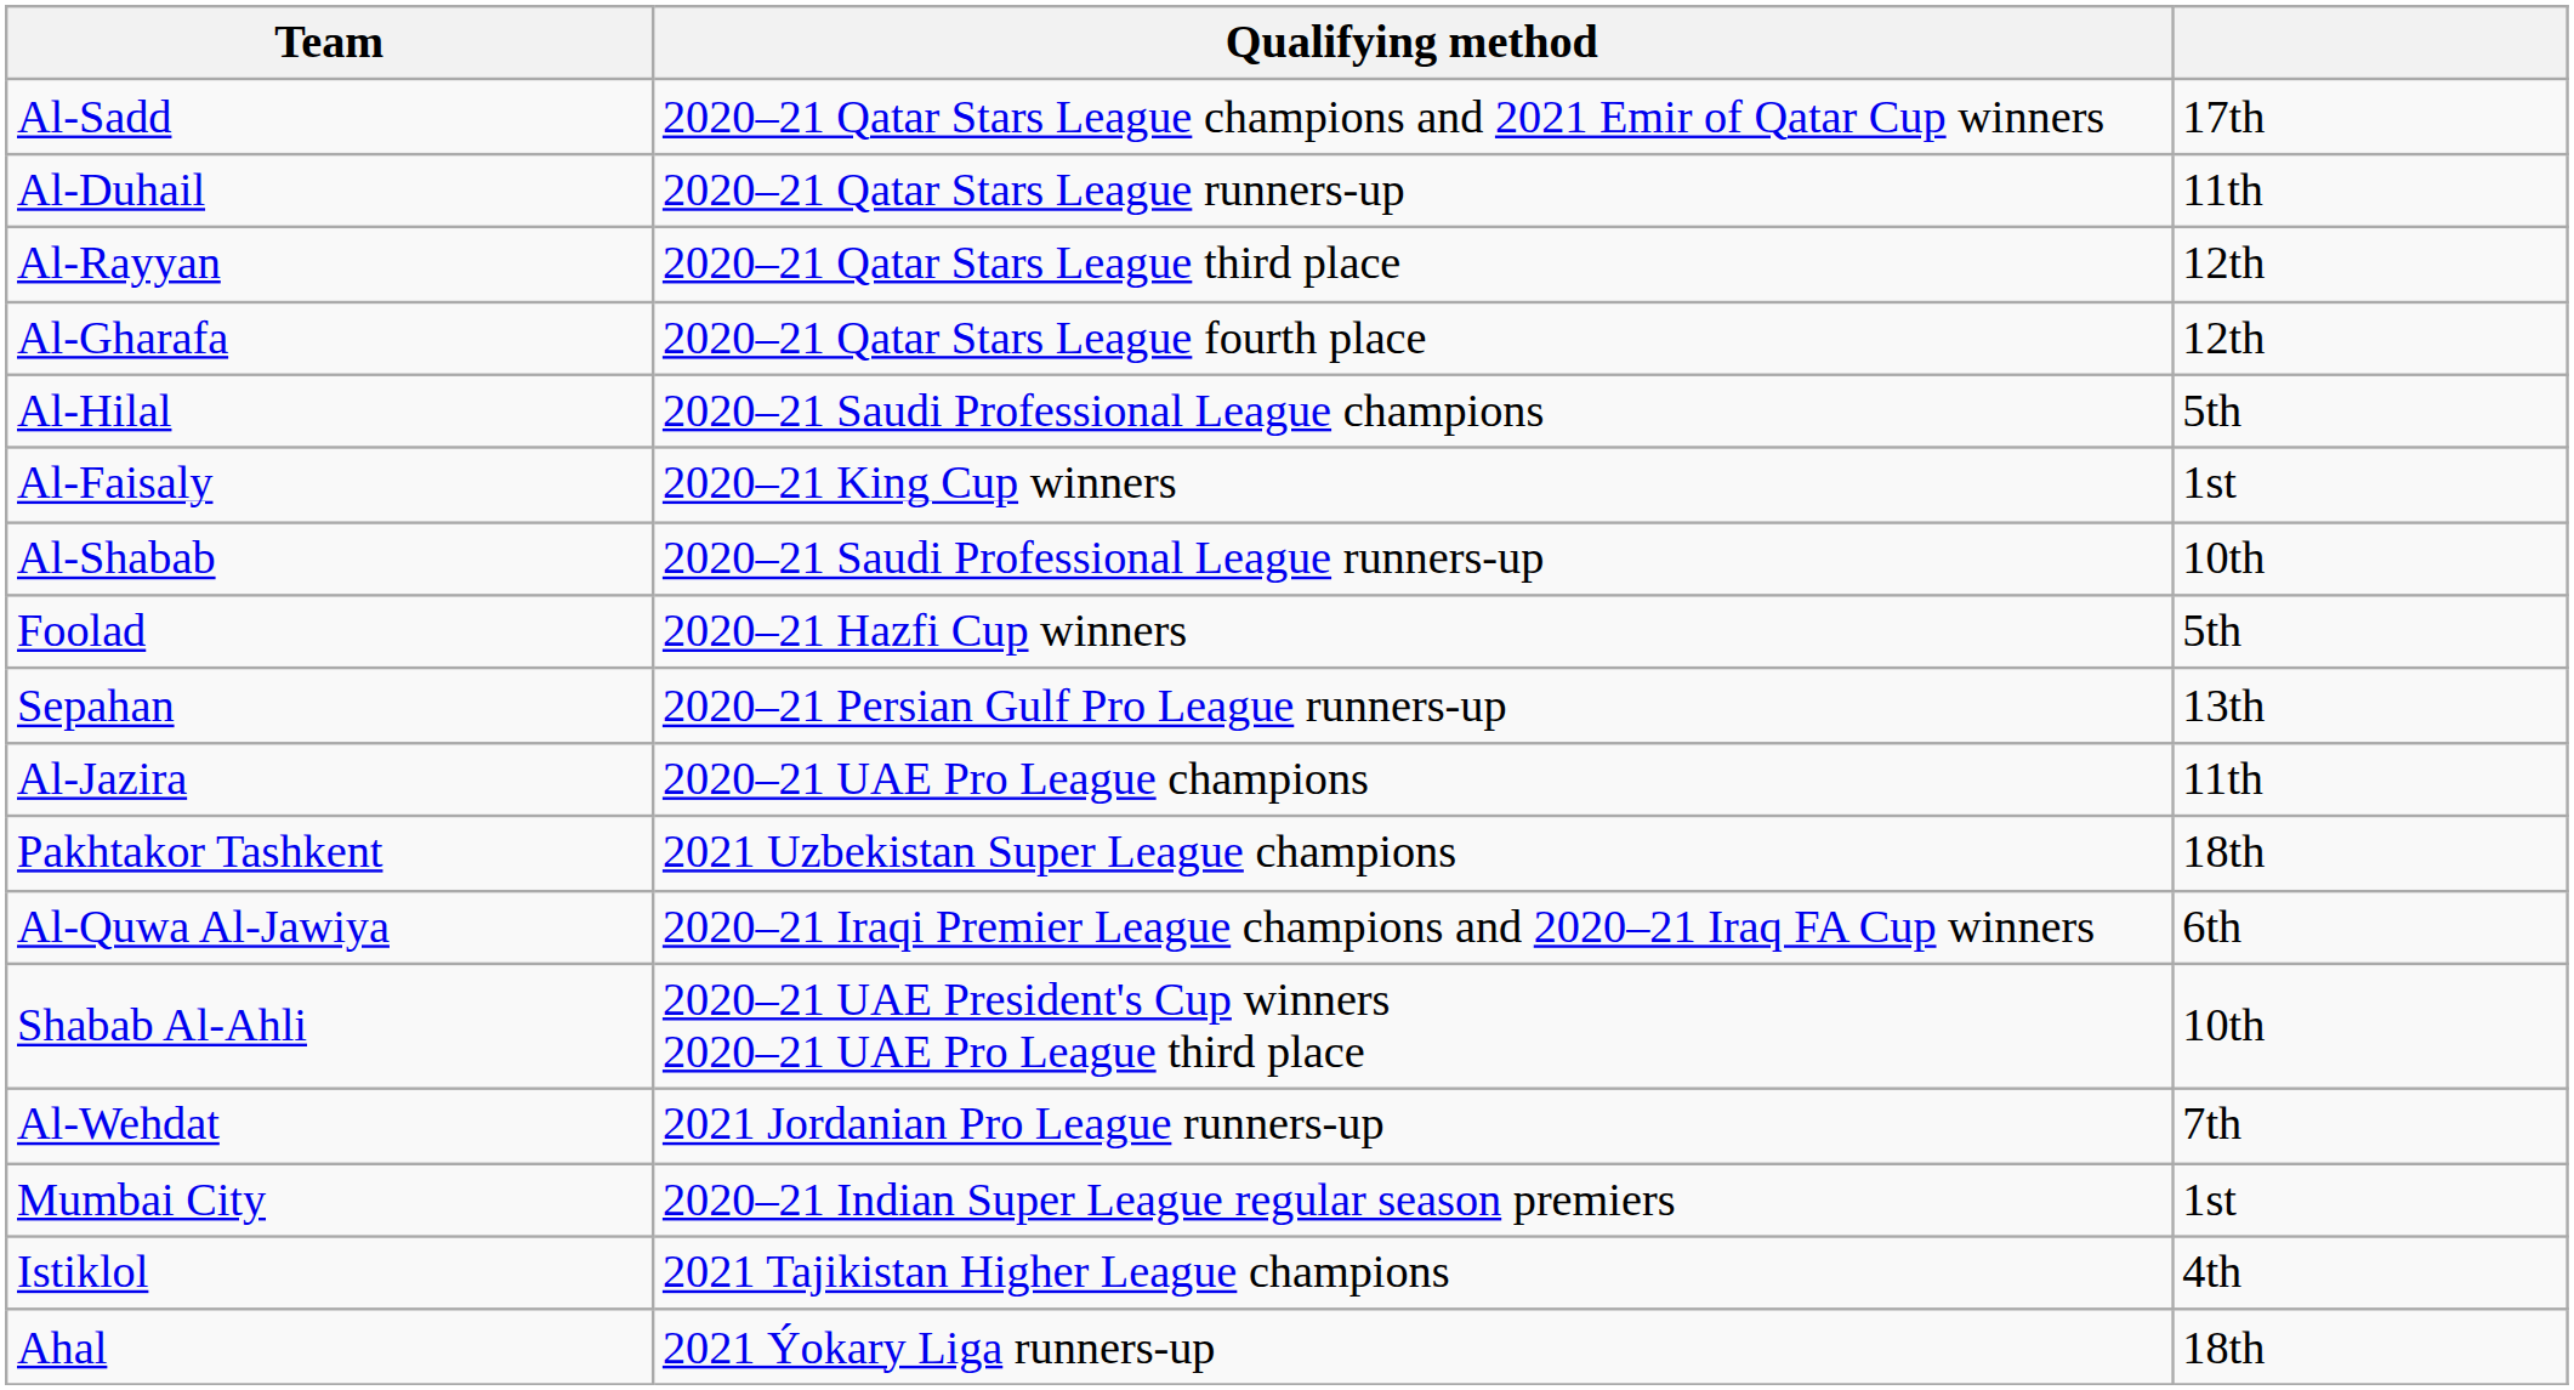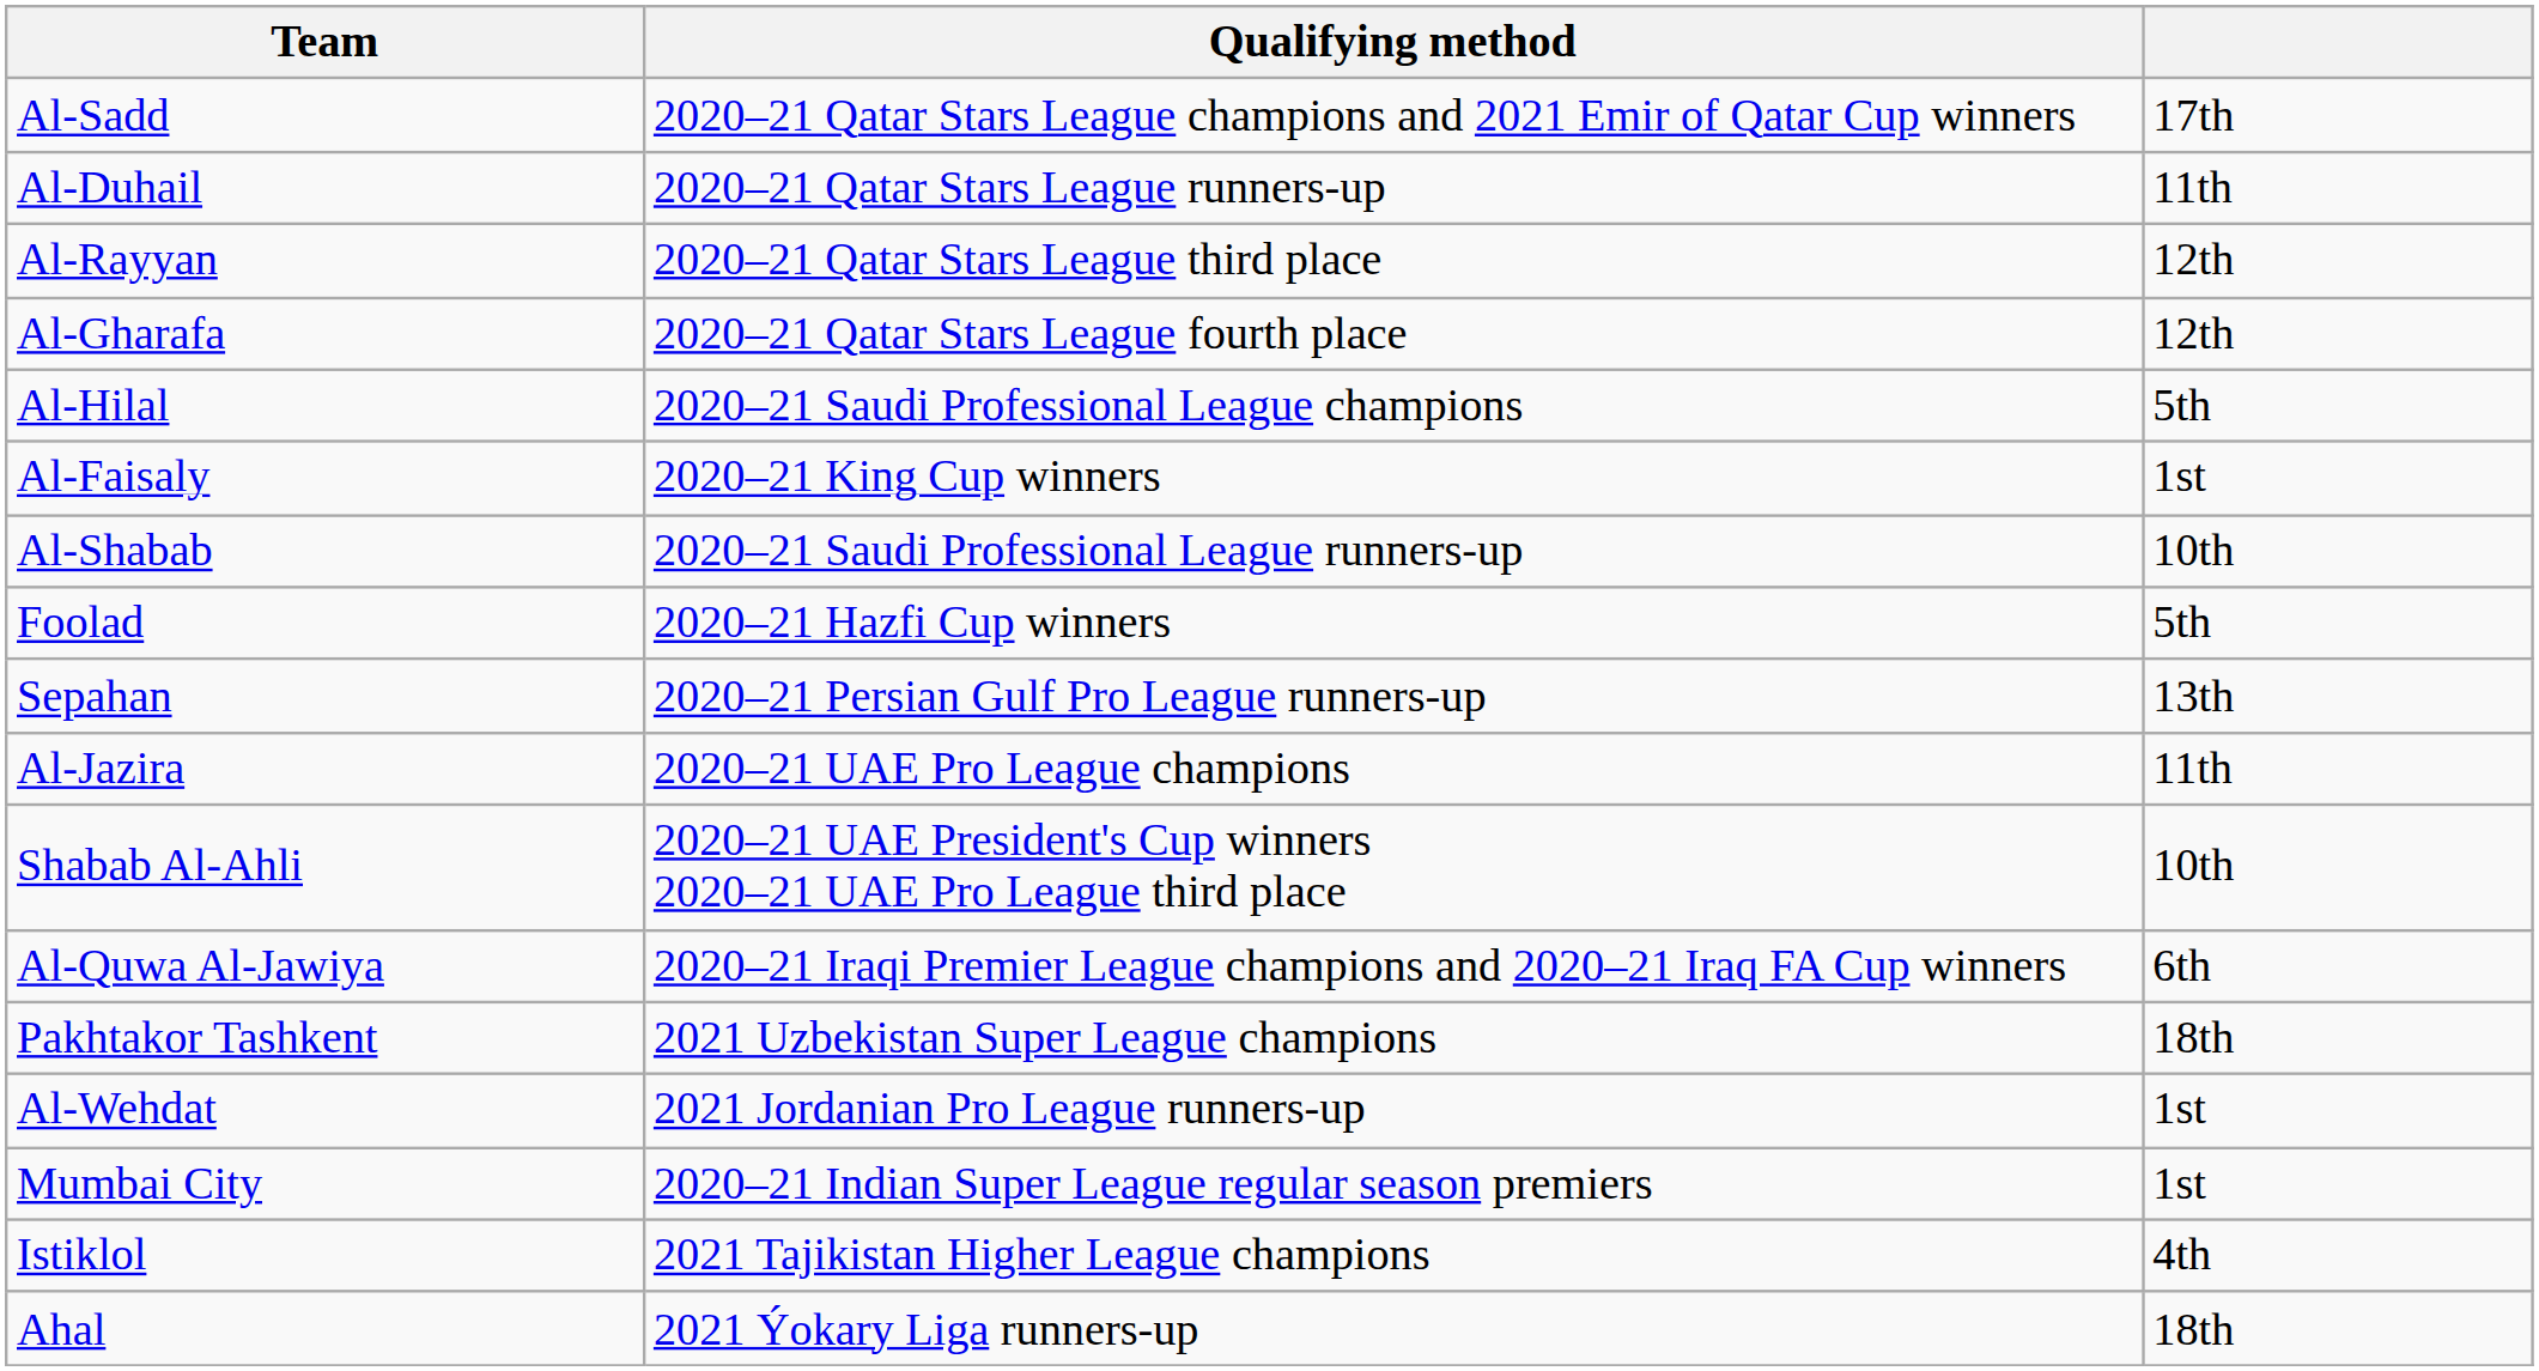rows swapped: Shabab Al-Ahli <-> Pakhtakor Tashkent
Al-Wehdat | column 3: 7th -> 1st
